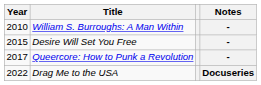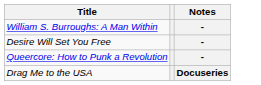- column: Year | 2010 | 2015 | 2017 | 2022
